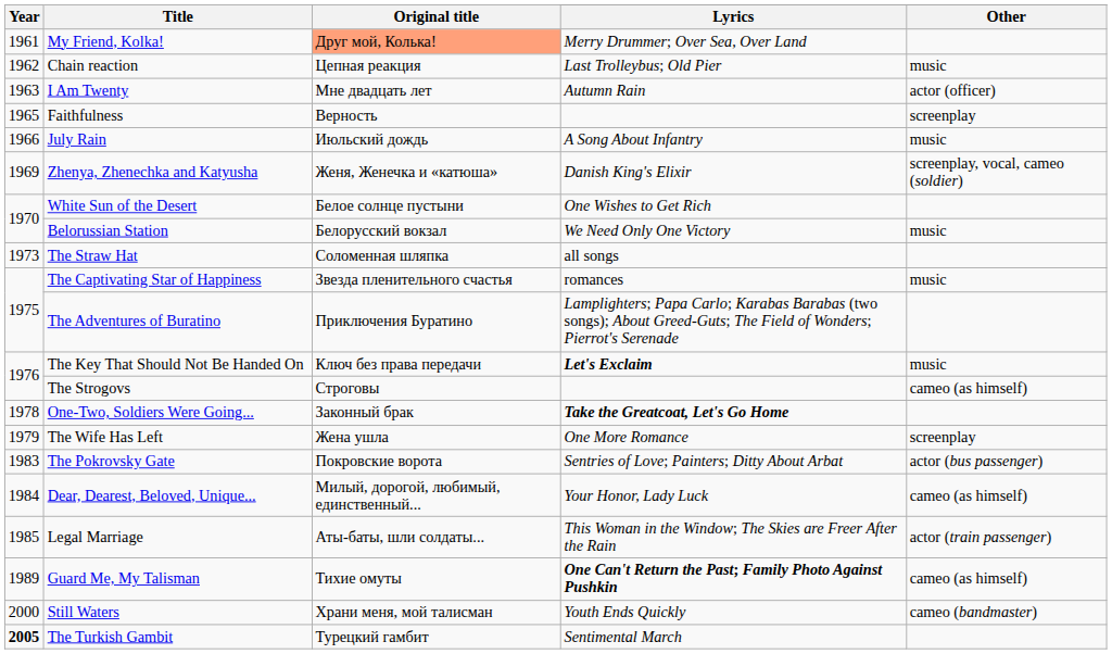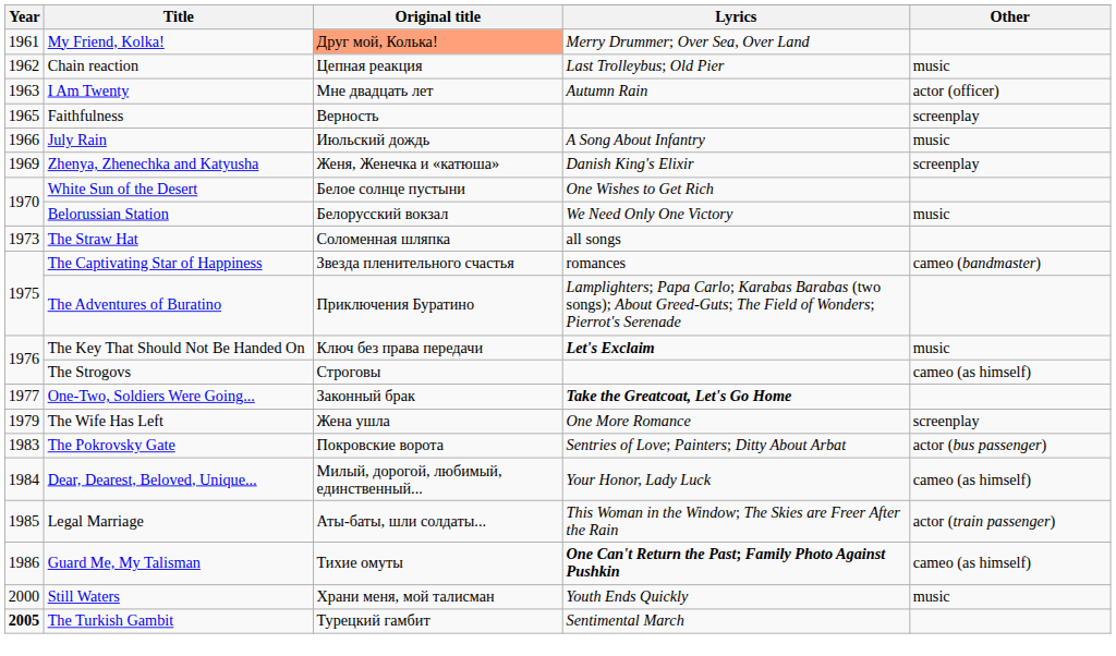Zhenya, Zhenechka and Katyusha | Other: screenplay, vocal, cameo (soldier) -> screenplay
The Captivating Star of Happiness | Other: music -> cameo (bandmaster)
One-Two, Soldiers Were Going... | Year: 1978 -> 1977
Guard Me, My Talisman | Year: 1989 -> 1986
Still Waters | Other: cameo (bandmaster) -> music
